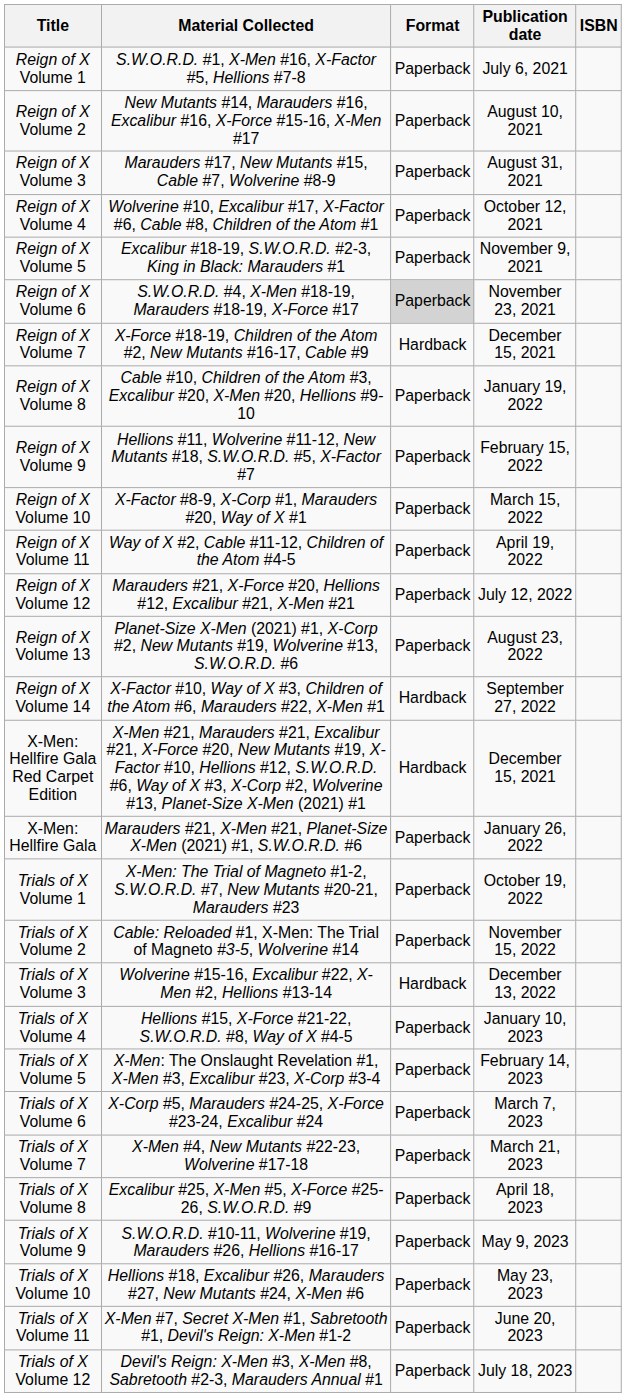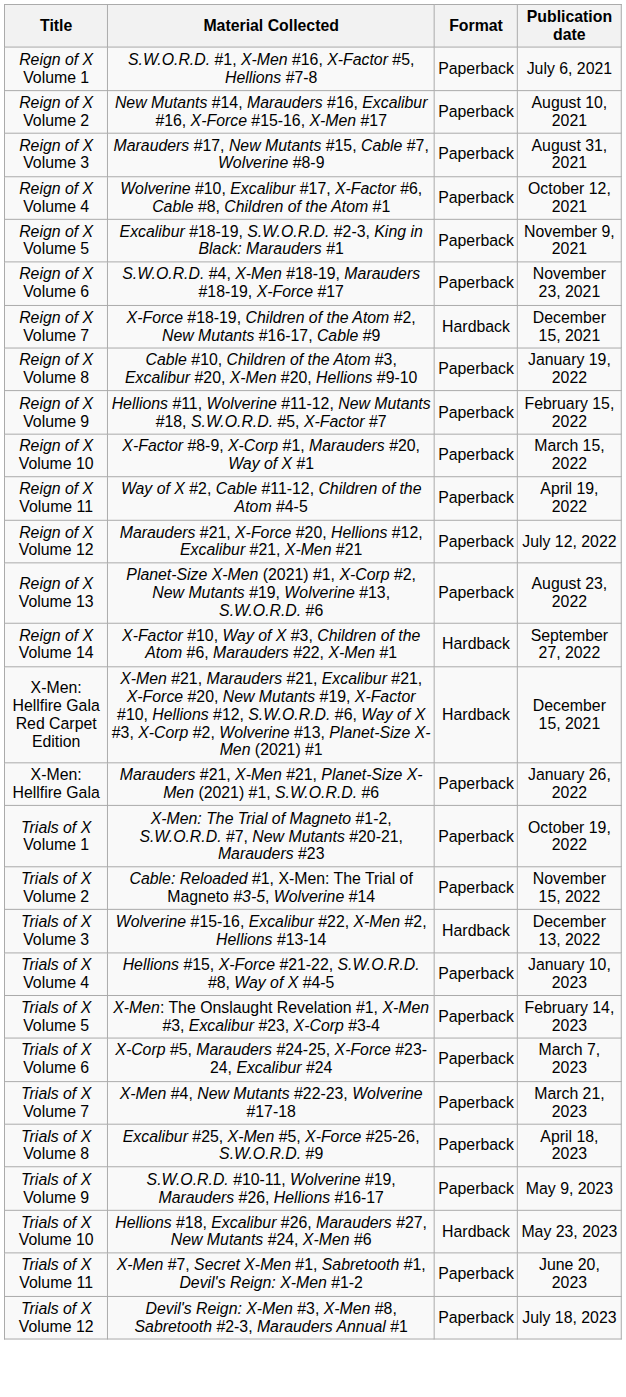- column: ISBN
Reign of X Volume 6 | Format: lightgrey background -> no background
Trials of X Volume 10 | Format: Paperback -> Hardback
